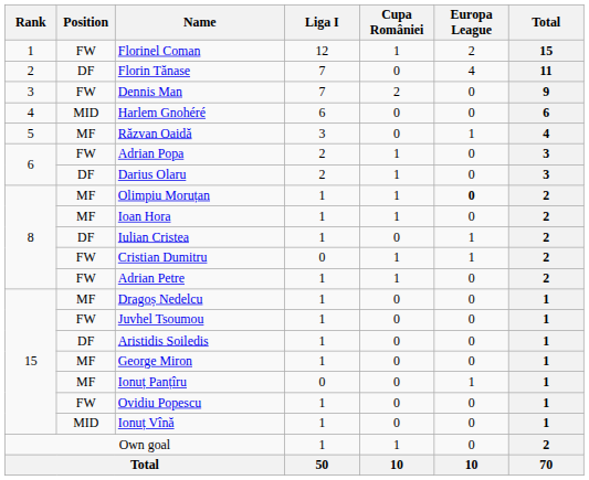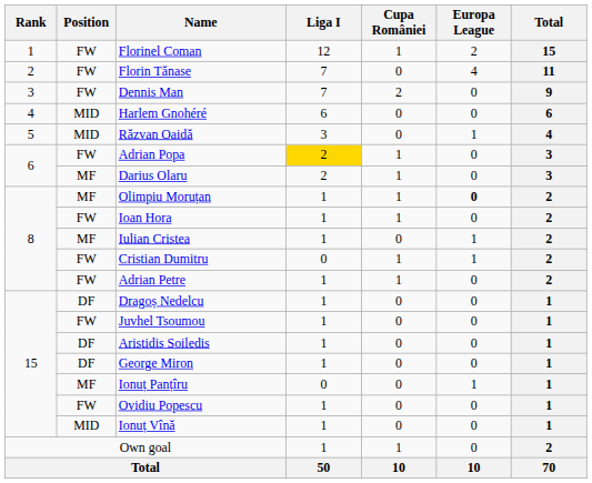Florin Tănase | Position: DF -> FW
Răzvan Oaidă | Position: MF -> MID
Adrian Popa | Liga I: no background -> gold background
Darius Olaru | Position: DF -> MF
Ioan Hora | Position: MF -> FW
Iulian Cristea | Position: DF -> MF
Dragoș Nedelcu | Position: MF -> DF
George Miron | Position: MF -> DF
